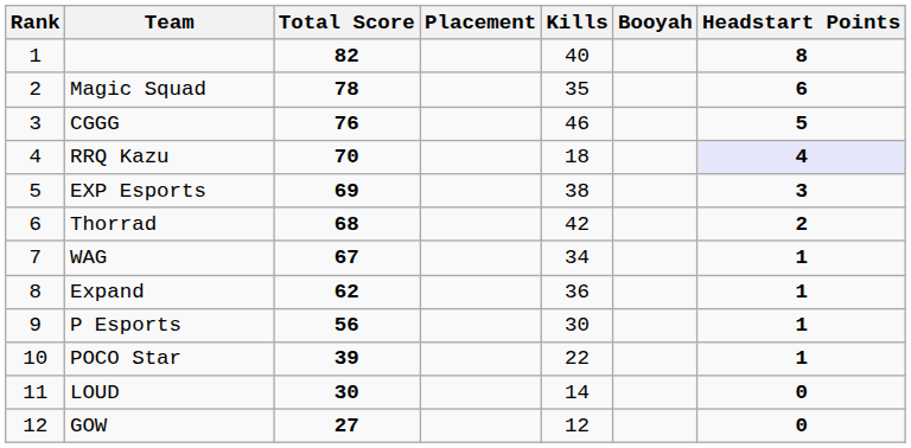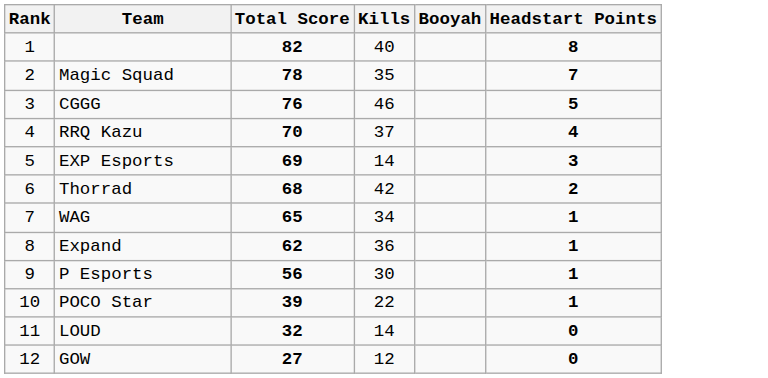- column: Placement
Magic Squad | Headstart Points: 6 -> 7
RRQ Kazu | Kills: 18 -> 37
RRQ Kazu | Headstart Points: lavender background -> no background
EXP Esports | Kills: 38 -> 14
WAG | Total Score: 67 -> 65
LOUD | Total Score: 30 -> 32
